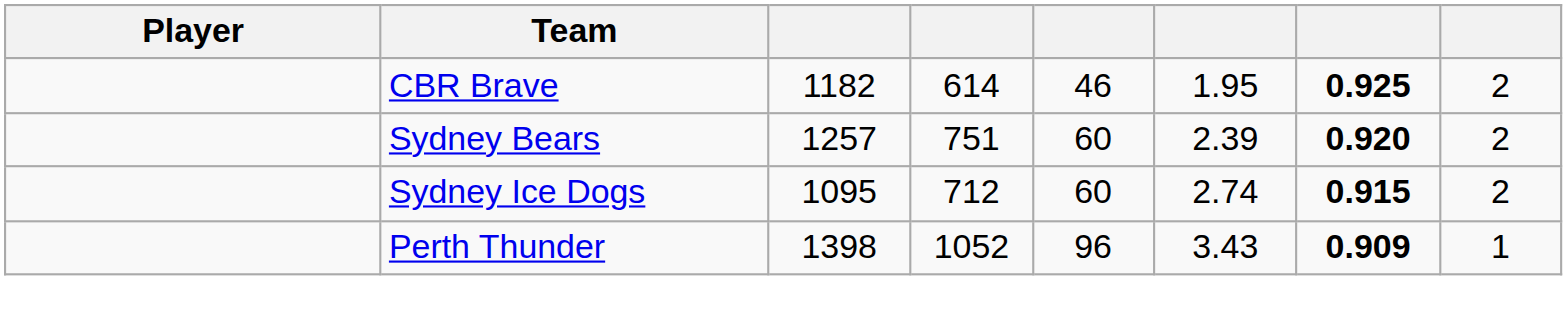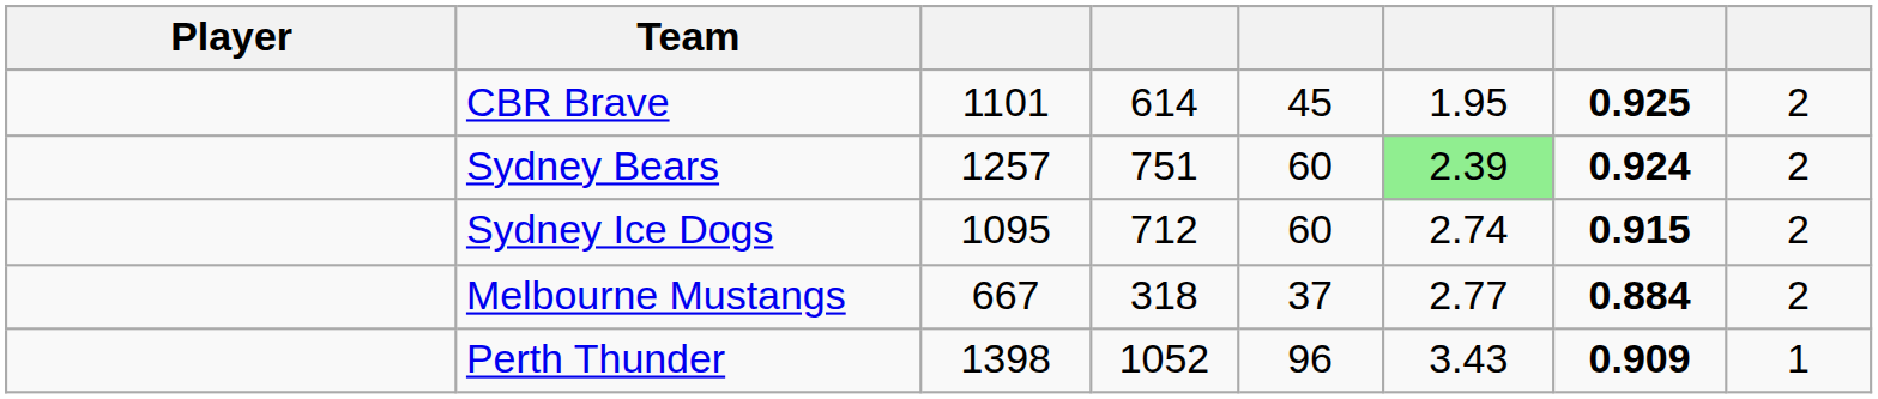CBR Brave | column 3: 1182 -> 1101
CBR Brave | column 5: 46 -> 45
Sydney Bears | column 6: no background -> lightgreen background
Sydney Bears | column 7: 0.920 -> 0.924
+ row: Melbourne Mustangs | 667 | 318 | 37 | 2.77 | 0.884 | 2
